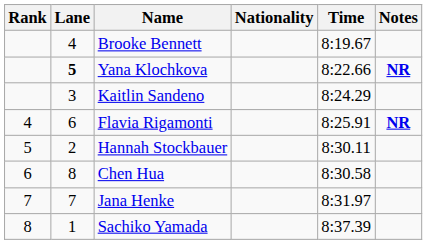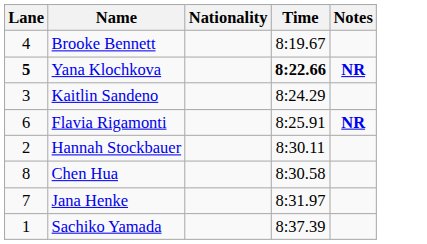- column: Rank | 4 | 5 | 6 | 7 | 8
Yana Klochkova | Time: normal -> bold
